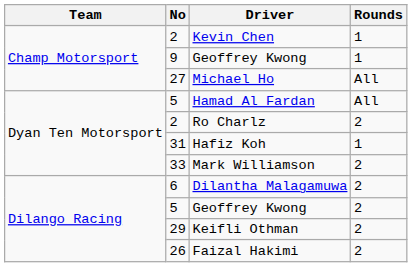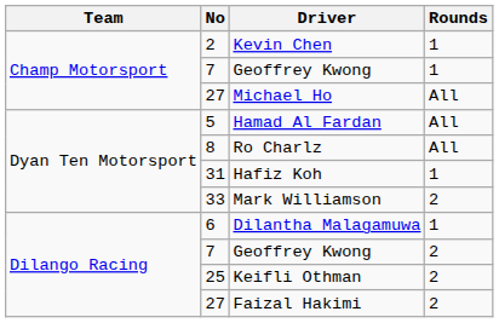Champ Motorsport / Geoffrey Kwong | No: 9 -> 7
Ro Charlz | No: 2 -> 8
Ro Charlz | Rounds: 2 -> All
Dilantha Malagamuwa | Rounds: 2 -> 1
Dilango Racing / Geoffrey Kwong | No: 5 -> 7
Keifli Othman | No: 29 -> 25
Faizal Hakimi | No: 26 -> 27
